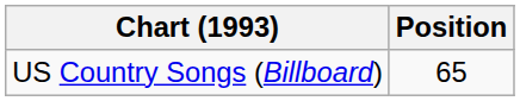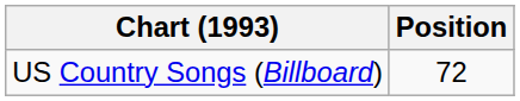US Country Songs (Billboard) | Position: 65 -> 72
